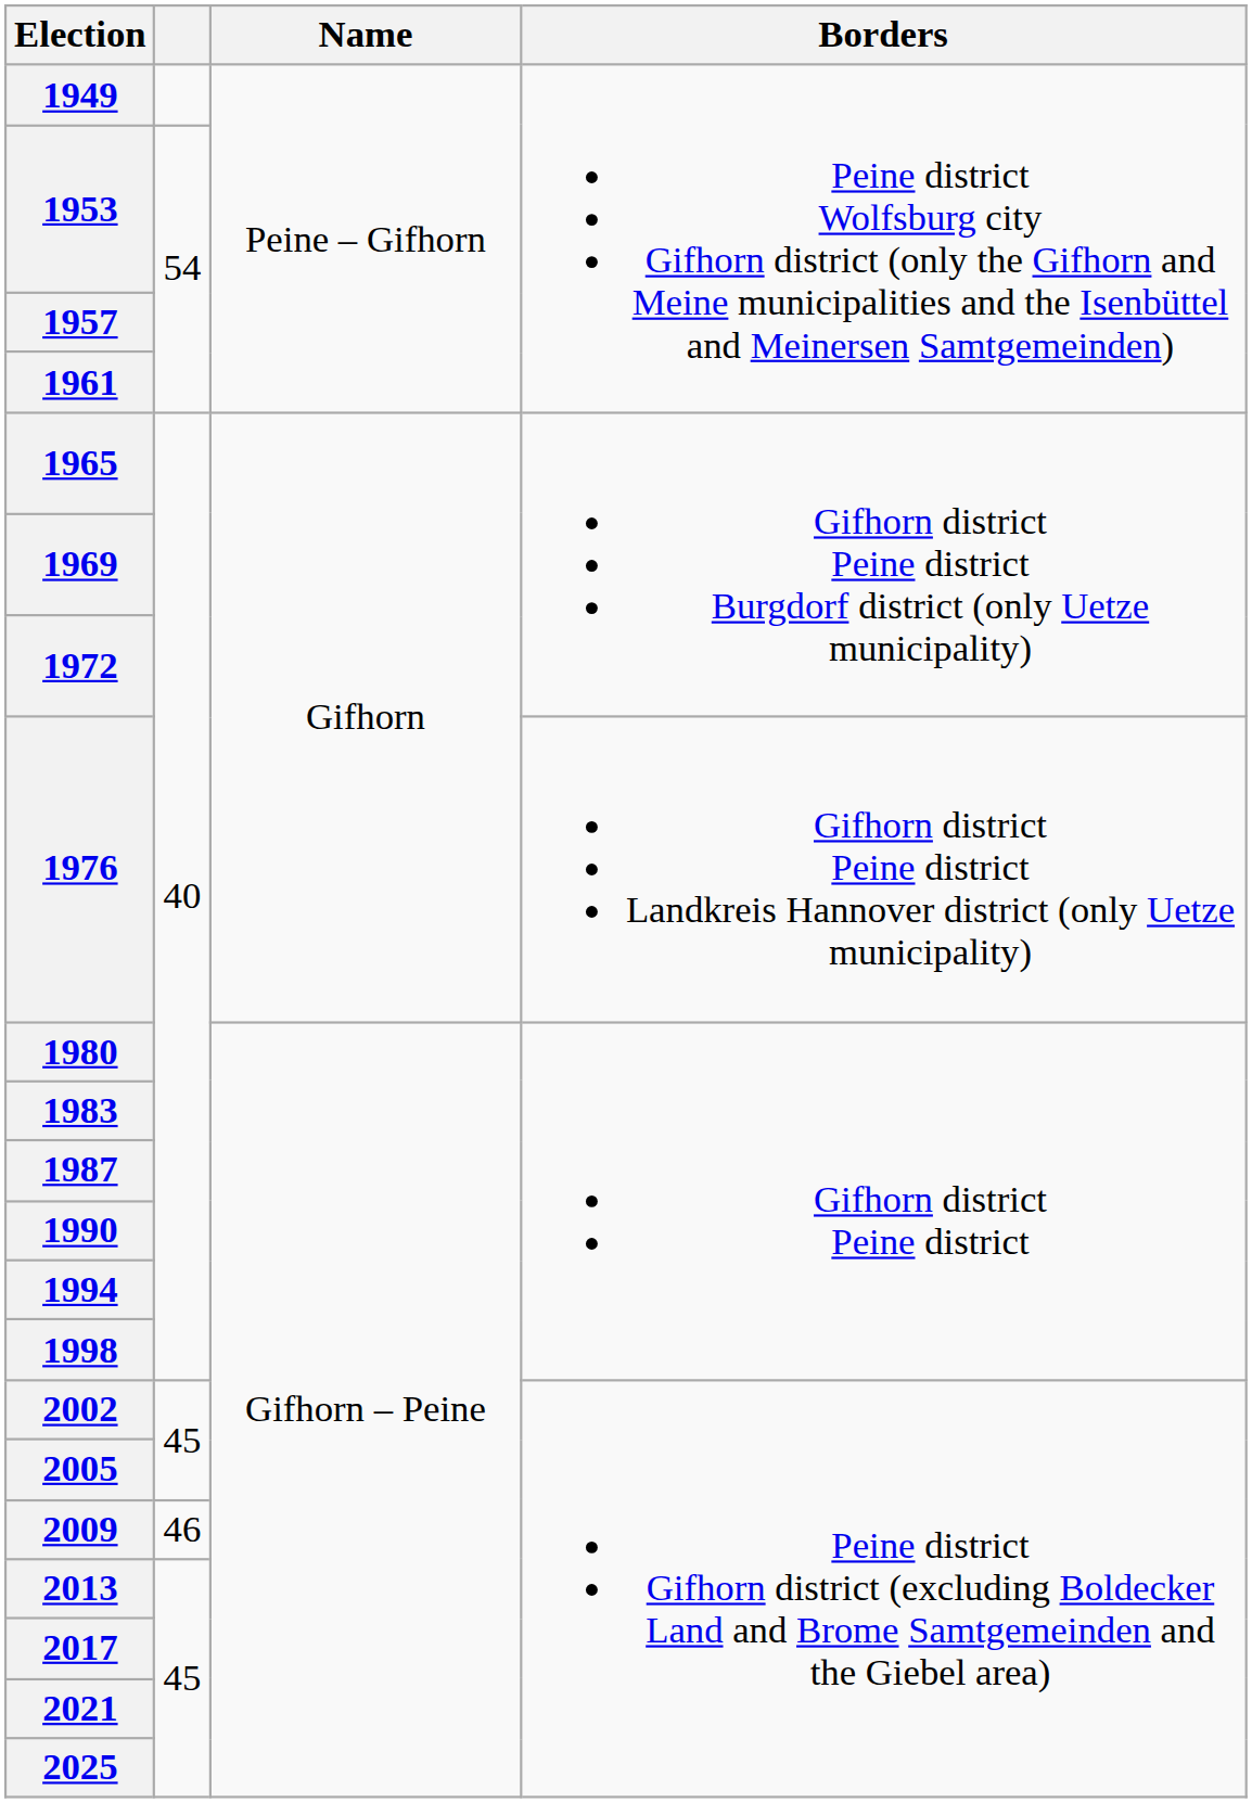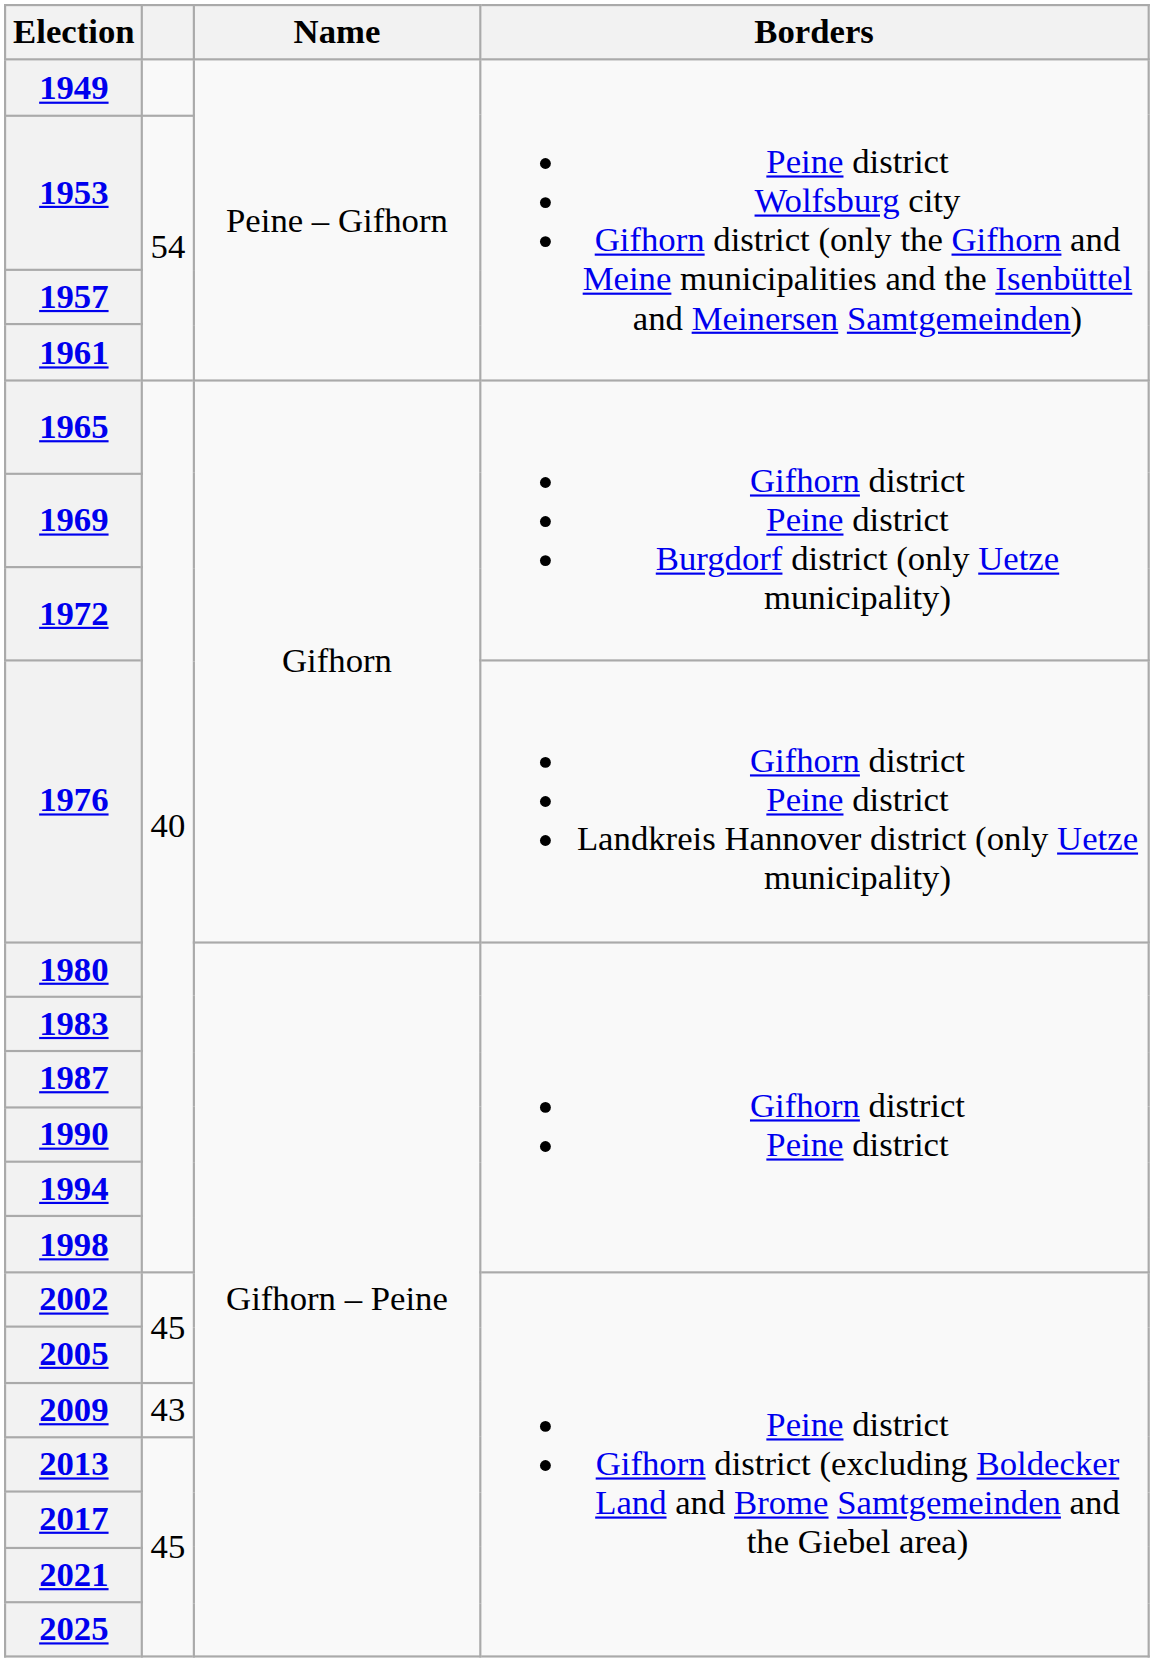2009 | column 2: 46 -> 43
